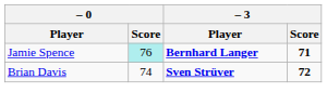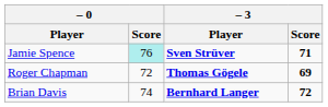Jamie Spence | – 3 / Player: Bernhard Langer -> Sven Strüver
+ row: Roger Chapman | 72 | Thomas Gögele | 69
Brian Davis | – 3 / Player: Sven Strüver -> Bernhard Langer
